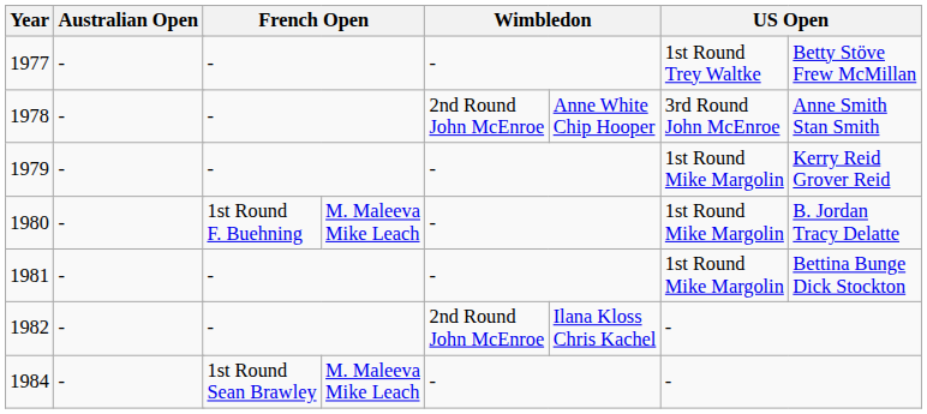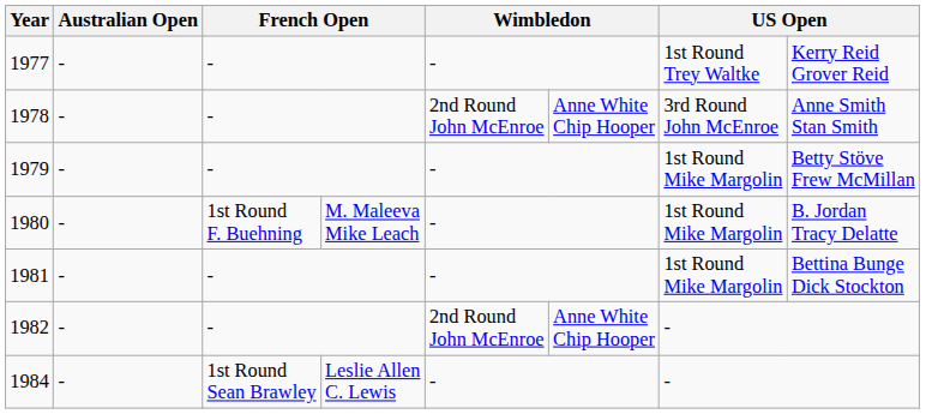1977 | column 9: Betty Stöve Frew McMillan -> Kerry Reid Grover Reid
1979 | column 9: Kerry Reid Grover Reid -> Betty Stöve Frew McMillan
1982 | column 7: Ilana Kloss Chris Kachel -> Anne White Chip Hooper
1984 | column 5: M. Maleeva Mike Leach -> Leslie Allen C. Lewis
